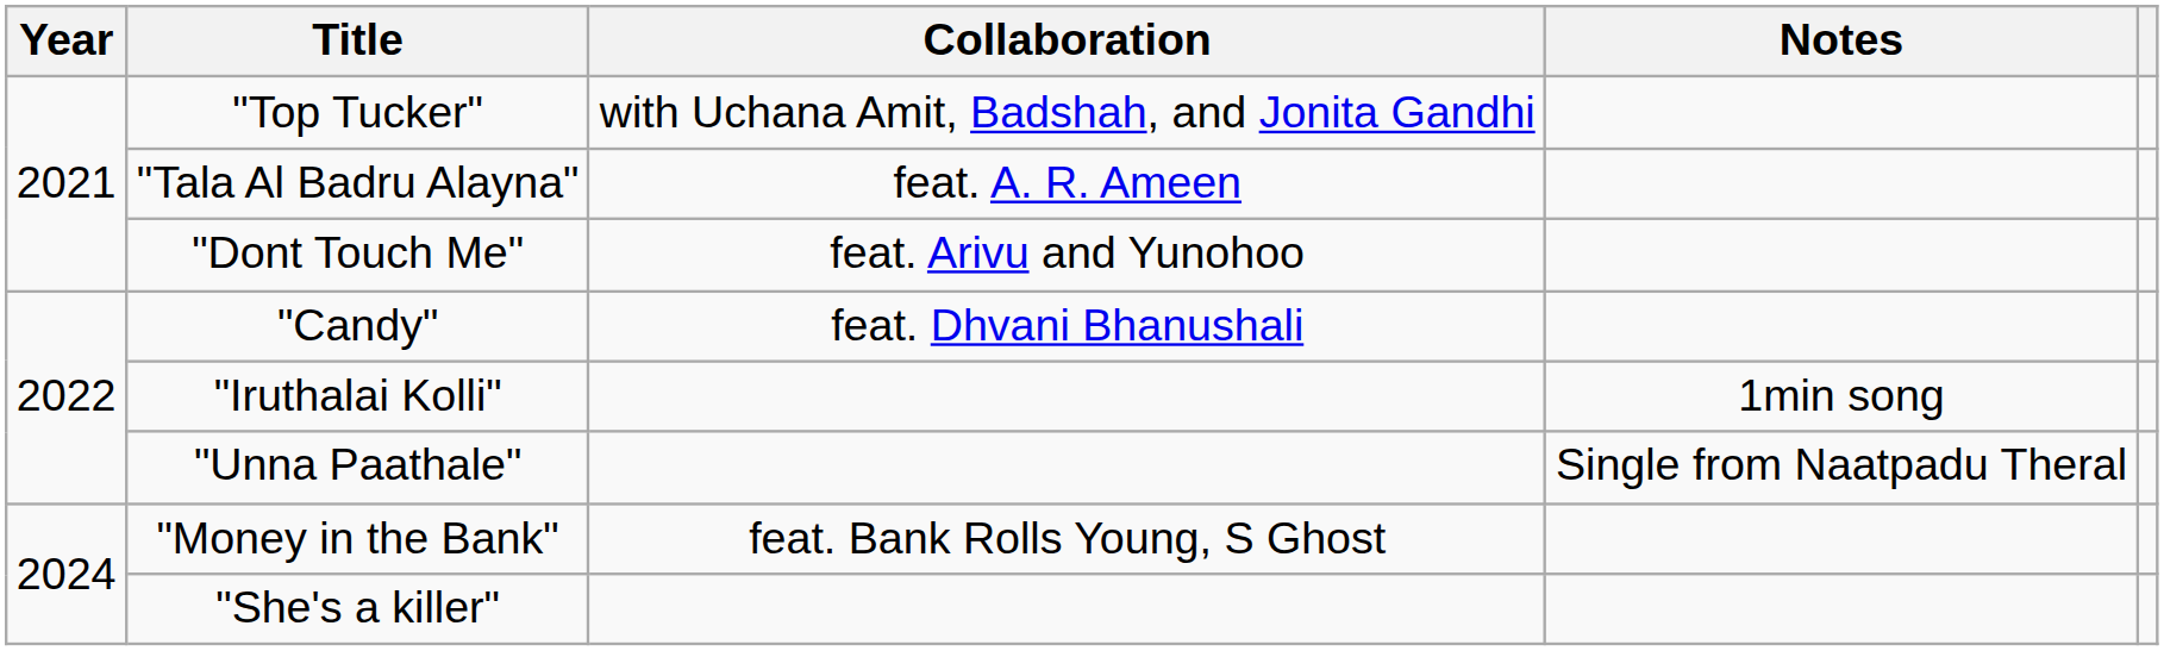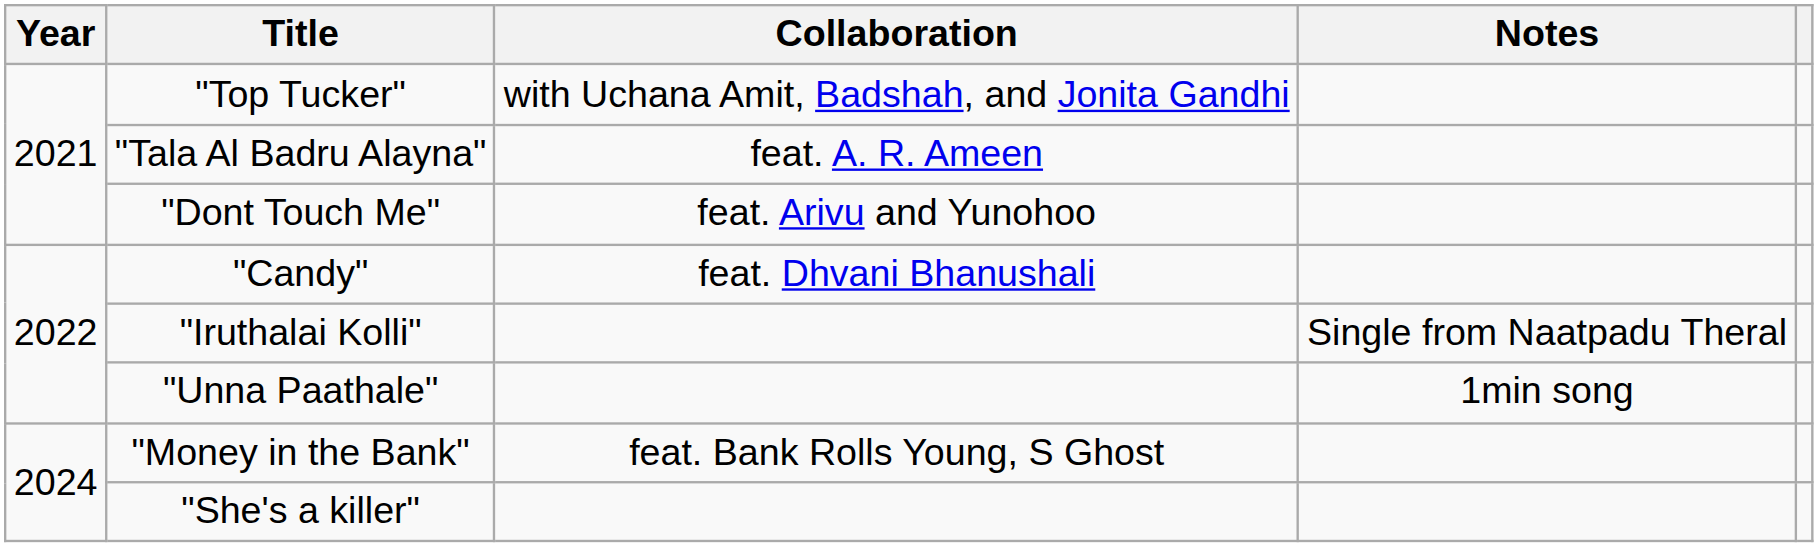"Iruthalai Kolli" | Notes: 1min song -> Single from Naatpadu Theral
"Unna Paathale" | Notes: Single from Naatpadu Theral -> 1min song
